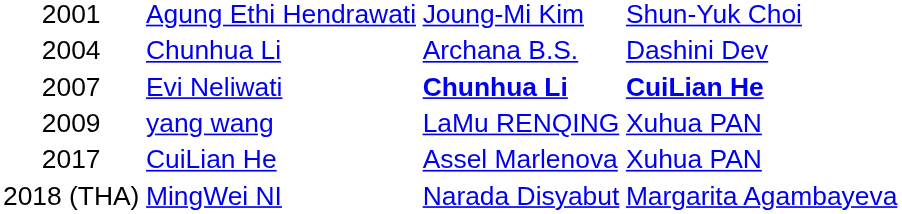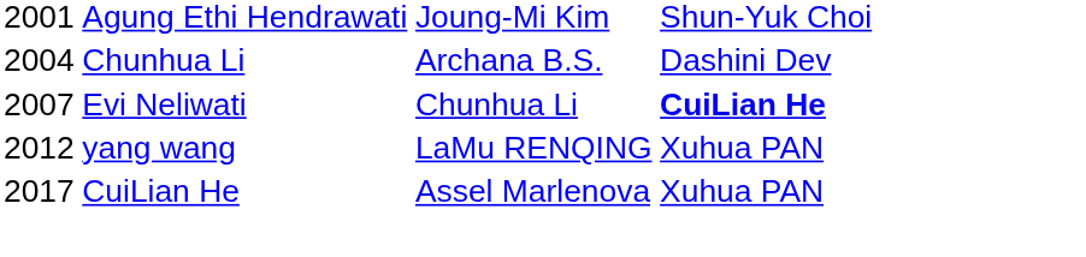Evi Neliwati | column 3: bold -> normal
yang wang | column 1: 2009 -> 2012
- row: 2018 (THA) | MingWei NI | Narada Disyabut | Margarita Agambayeva
